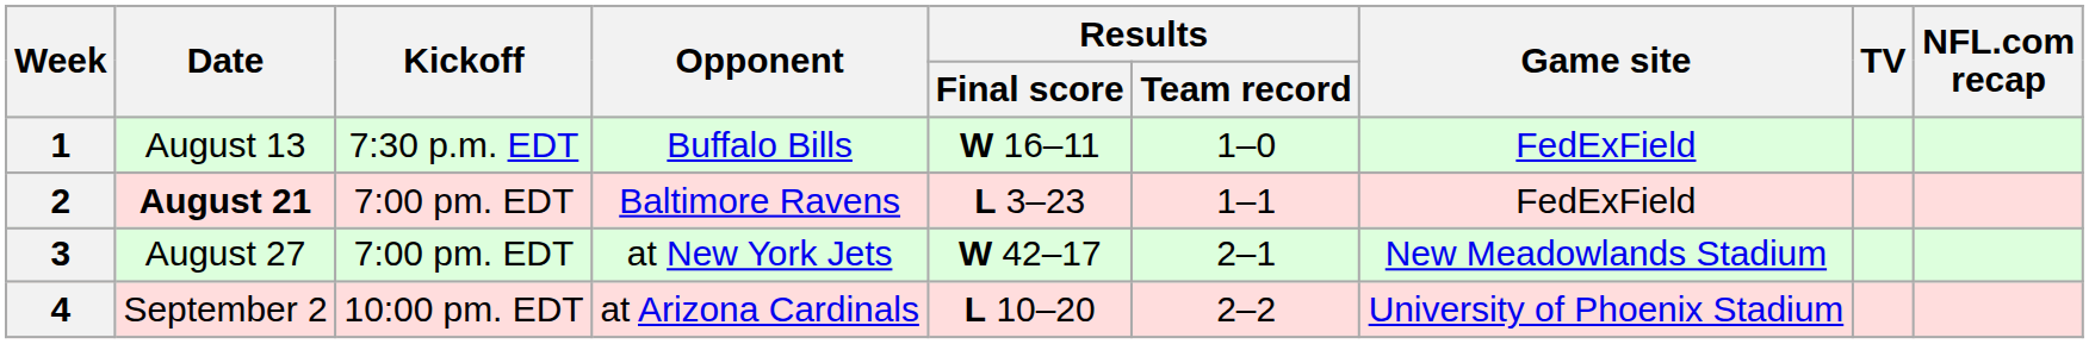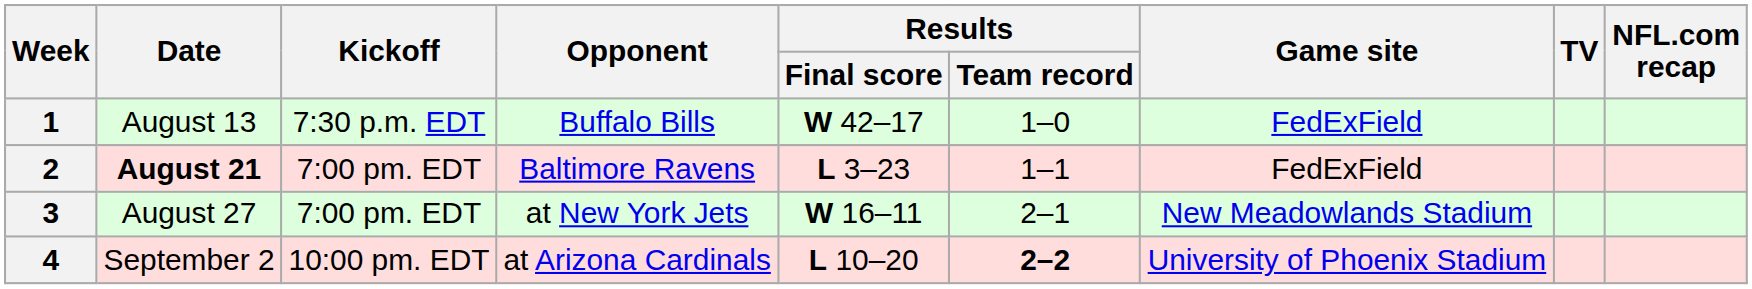1 | Results / Final score: W 16–11 -> W 42–17
3 | Results / Final score: W 42–17 -> W 16–11
4 | Results / Team record: normal -> bold
